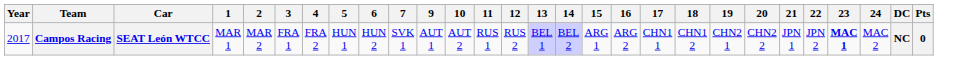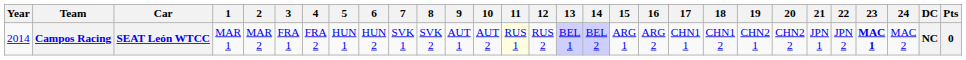+ column: 8 | SVK 2
Campos Racing | Year: 2017 -> 2014
Campos Racing | 11: no background -> lightyellow background
